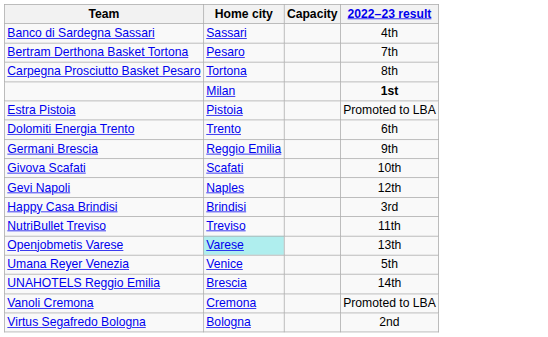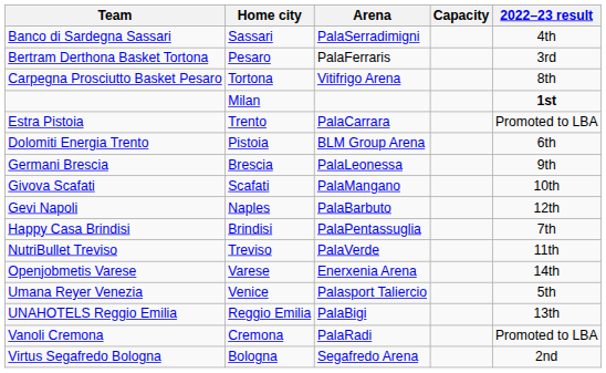+ column: Arena | PalaSerradimigni | PalaFerraris | Vitifrigo Arena | PalaCarrara | BLM Group Arena | PalaLeonessa | PalaMangano | PalaBarbuto | PalaPentassuglia | PalaVerde | Enerxenia Arena | Palasport Taliercio | PalaBigi | PalaRadi | Segafredo Arena
Bertram Derthona Basket Tortona | 2022–23 result: 7th -> 3rd
Estra Pistoia | Home city: Pistoia -> Trento
Dolomiti Energia Trento | Home city: Trento -> Pistoia
Germani Brescia | Home city: Reggio Emilia -> Brescia
Happy Casa Brindisi | 2022–23 result: 3rd -> 7th
Openjobmetis Varese | Home city: paleturquoise background -> no background
Openjobmetis Varese | 2022–23 result: 13th -> 14th
UNAHOTELS Reggio Emilia | Home city: Brescia -> Reggio Emilia
UNAHOTELS Reggio Emilia | 2022–23 result: 14th -> 13th
